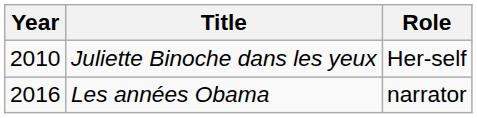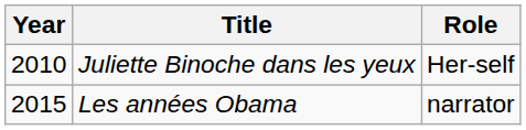Les années Obama | Year: 2016 -> 2015
